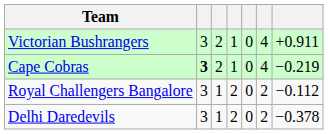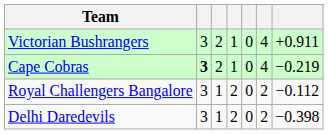Delhi Daredevils | column 7: −0.378 -> −0.398
